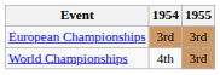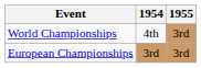rows swapped: World Championships <-> European Championships
